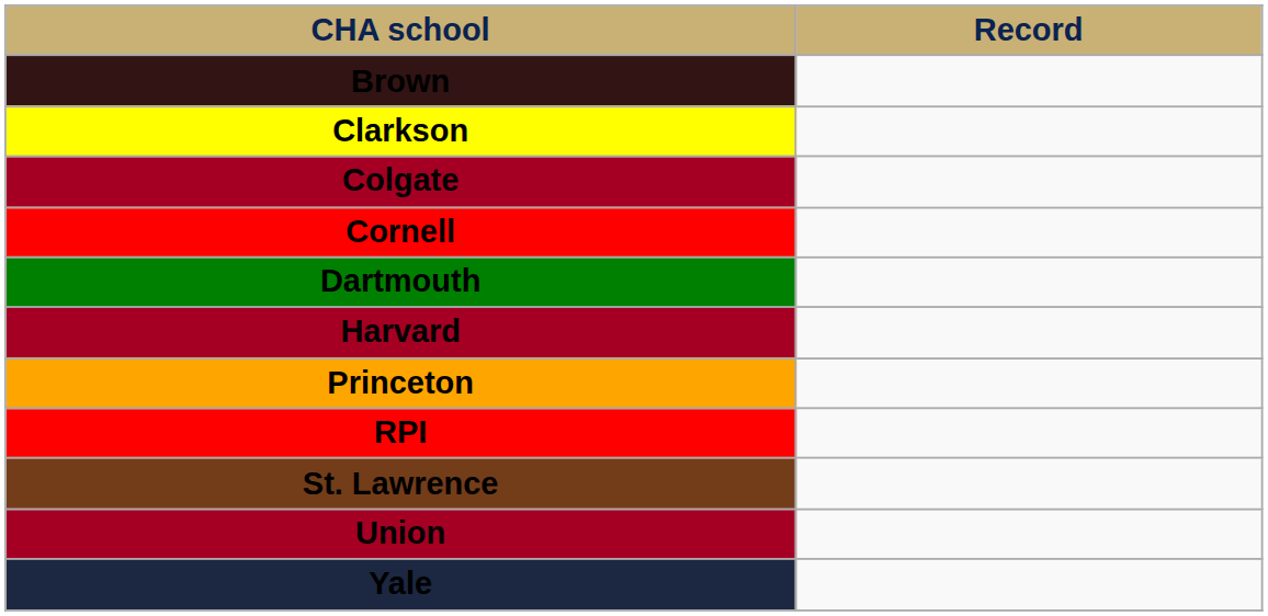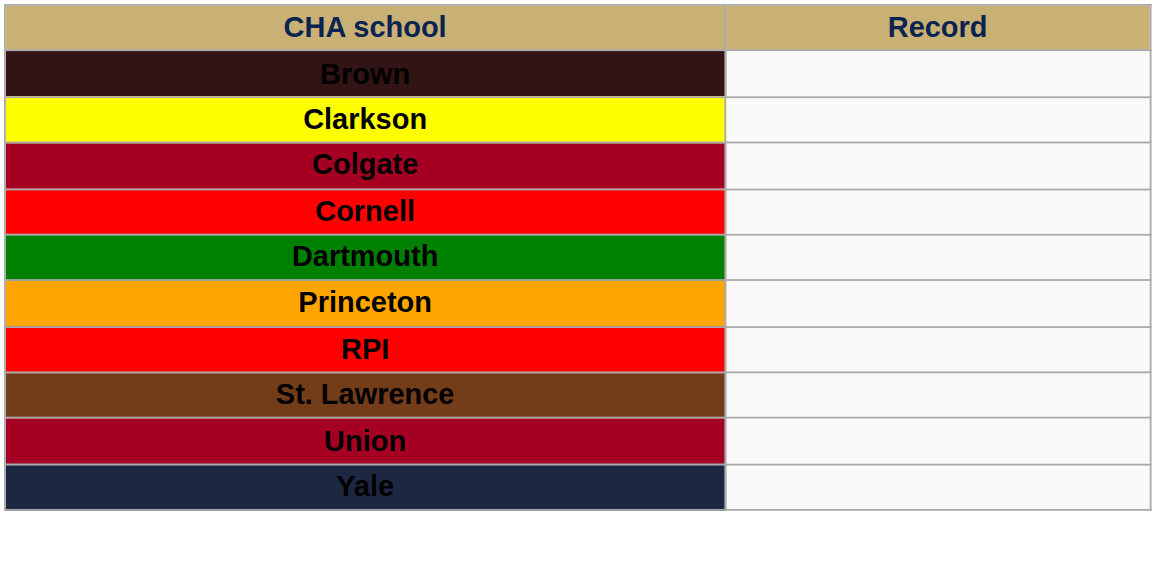- row: Harvard
